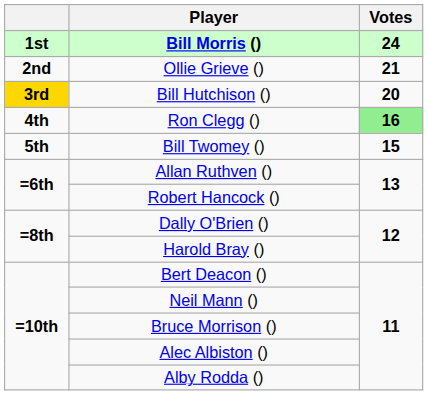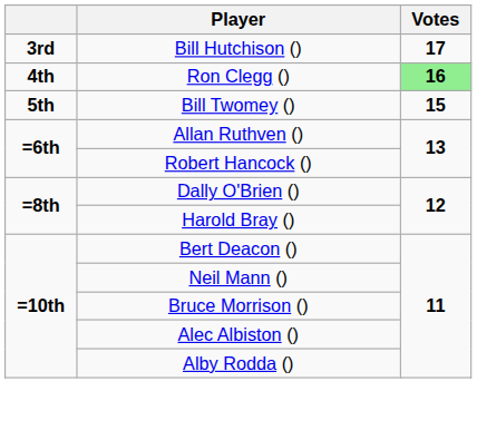- row: 1st | Bill Morris () | 24
- row: 2nd | Ollie Grieve () | 21
Bill Hutchison () | column 1: gold background -> no background
Bill Hutchison () | Votes: 20 -> 17
